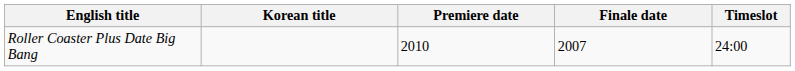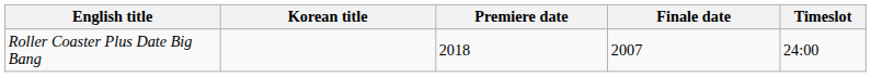Roller Coaster Plus Date Big Bang | Premiere date: 2010 -> 2018
